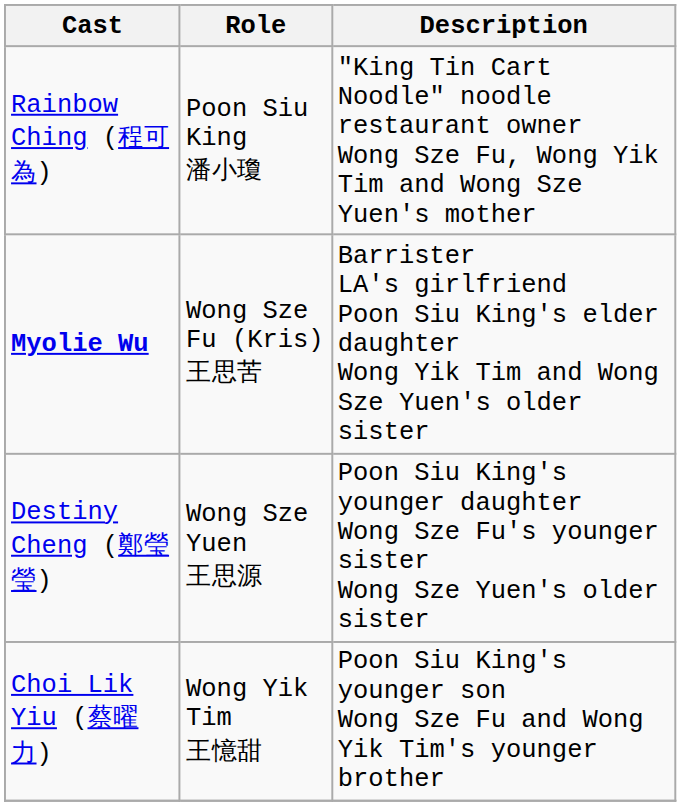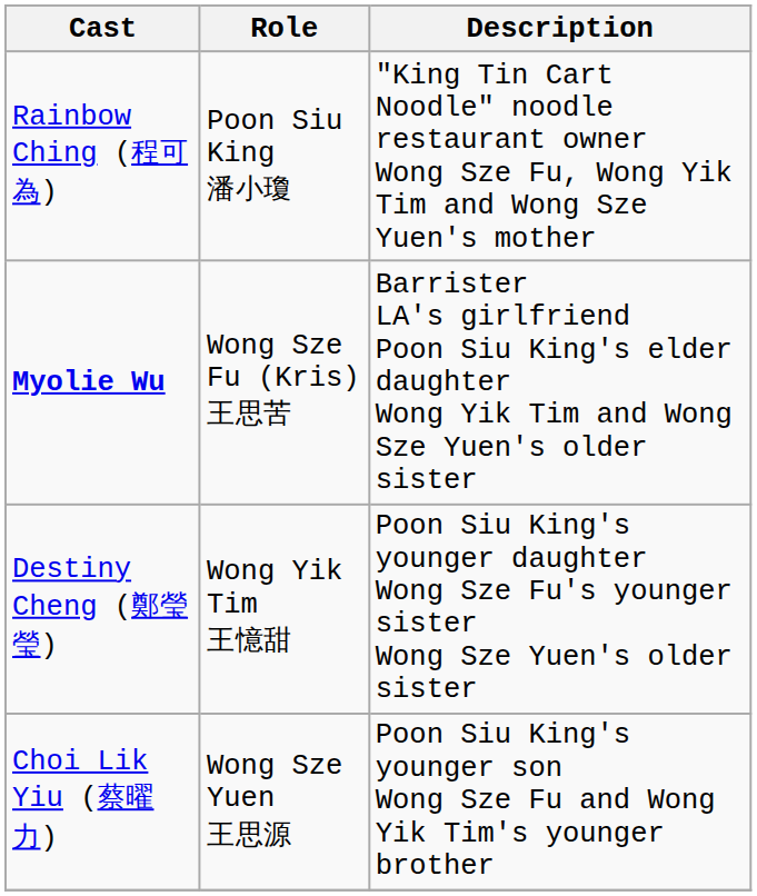Destiny Cheng (鄭瑩瑩) | Role: Wong Sze Yuen 王思源 -> Wong Yik Tim 王憶甜
Choi Lik Yiu (蔡曜力) | Role: Wong Yik Tim 王憶甜 -> Wong Sze Yuen 王思源
